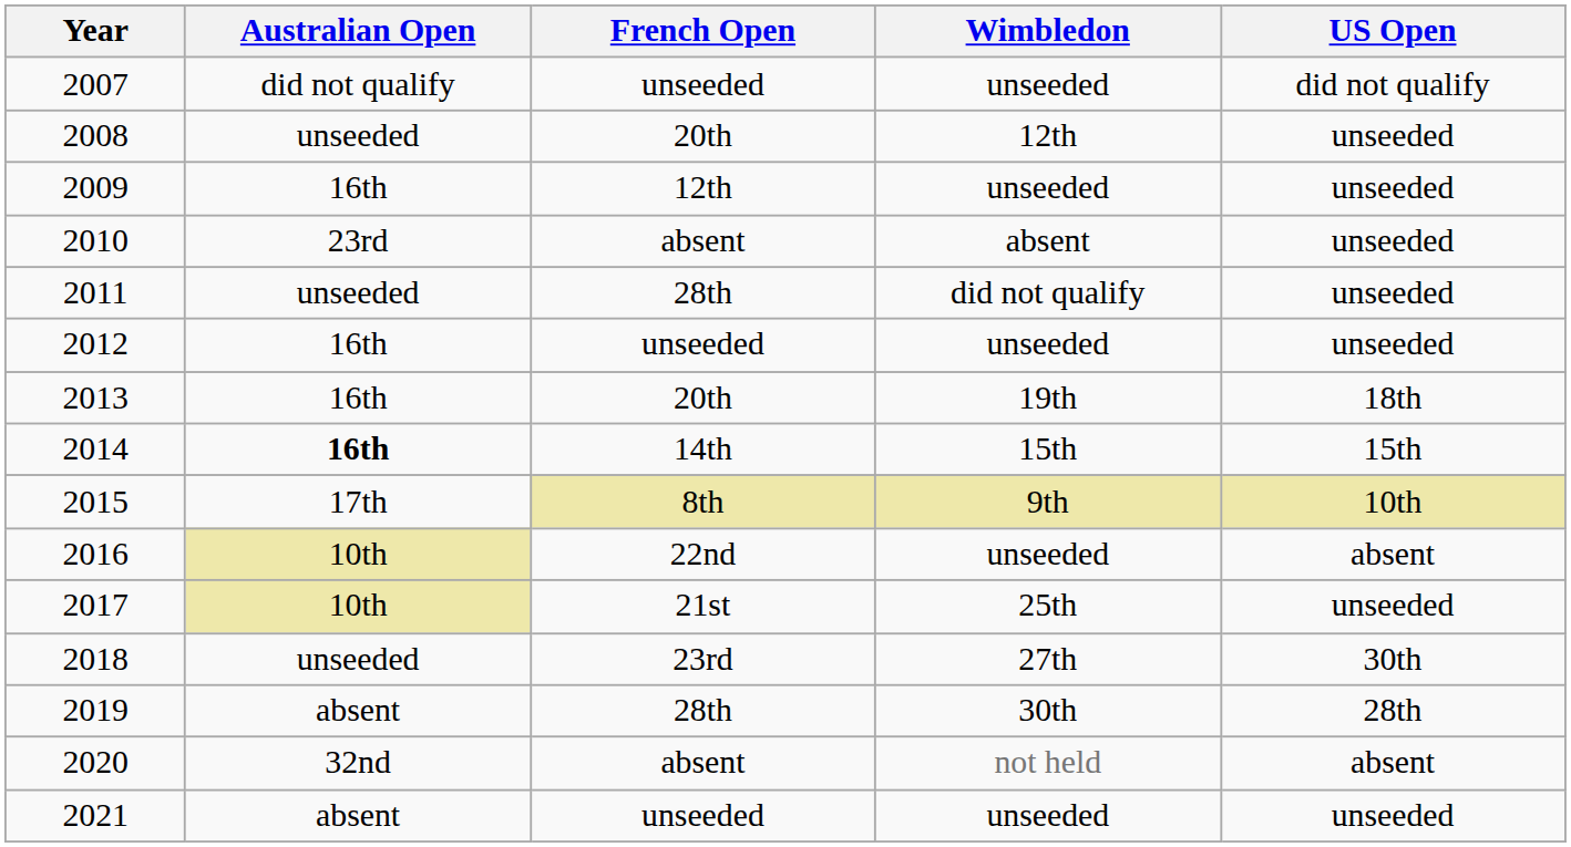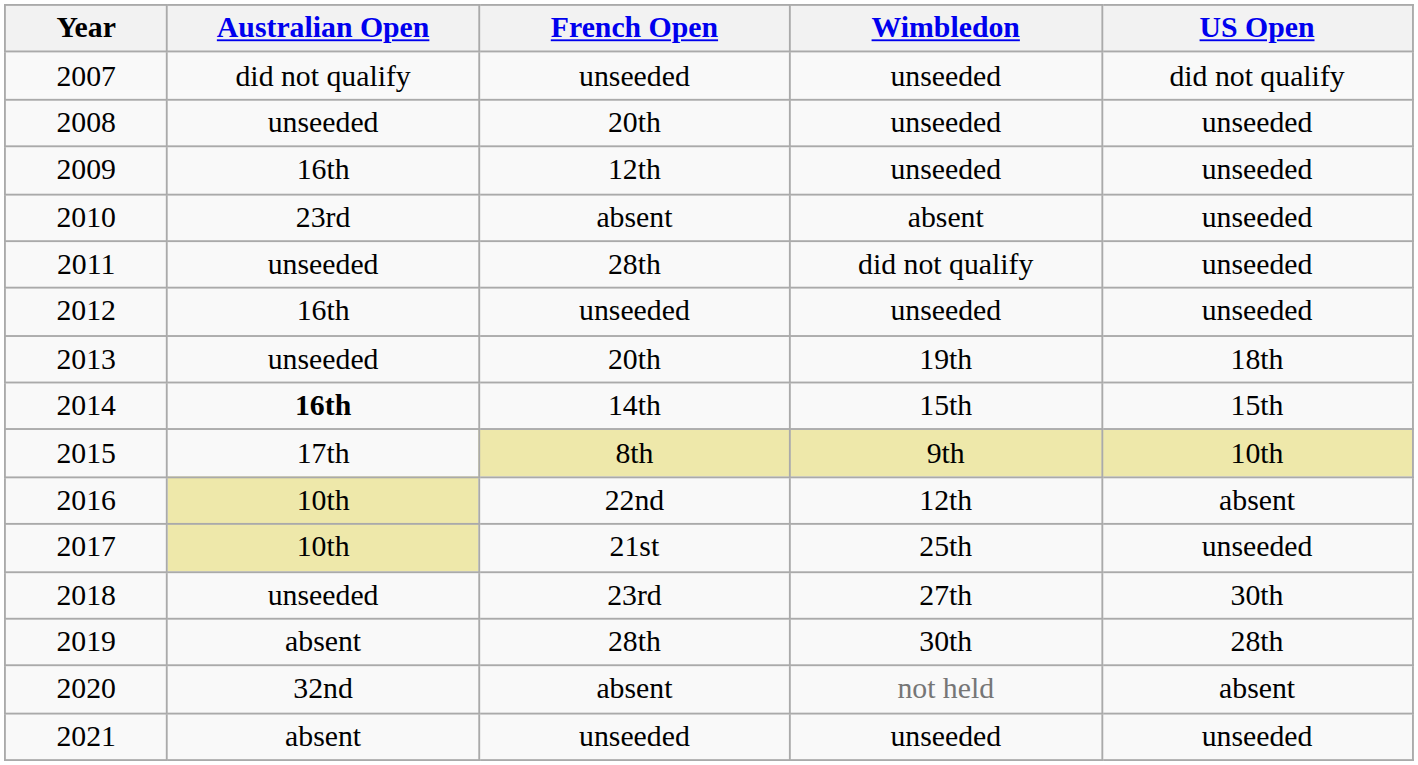2008 | Wimbledon: 12th -> unseeded
2013 | Australian Open: 16th -> unseeded
2016 | Wimbledon: unseeded -> 12th
